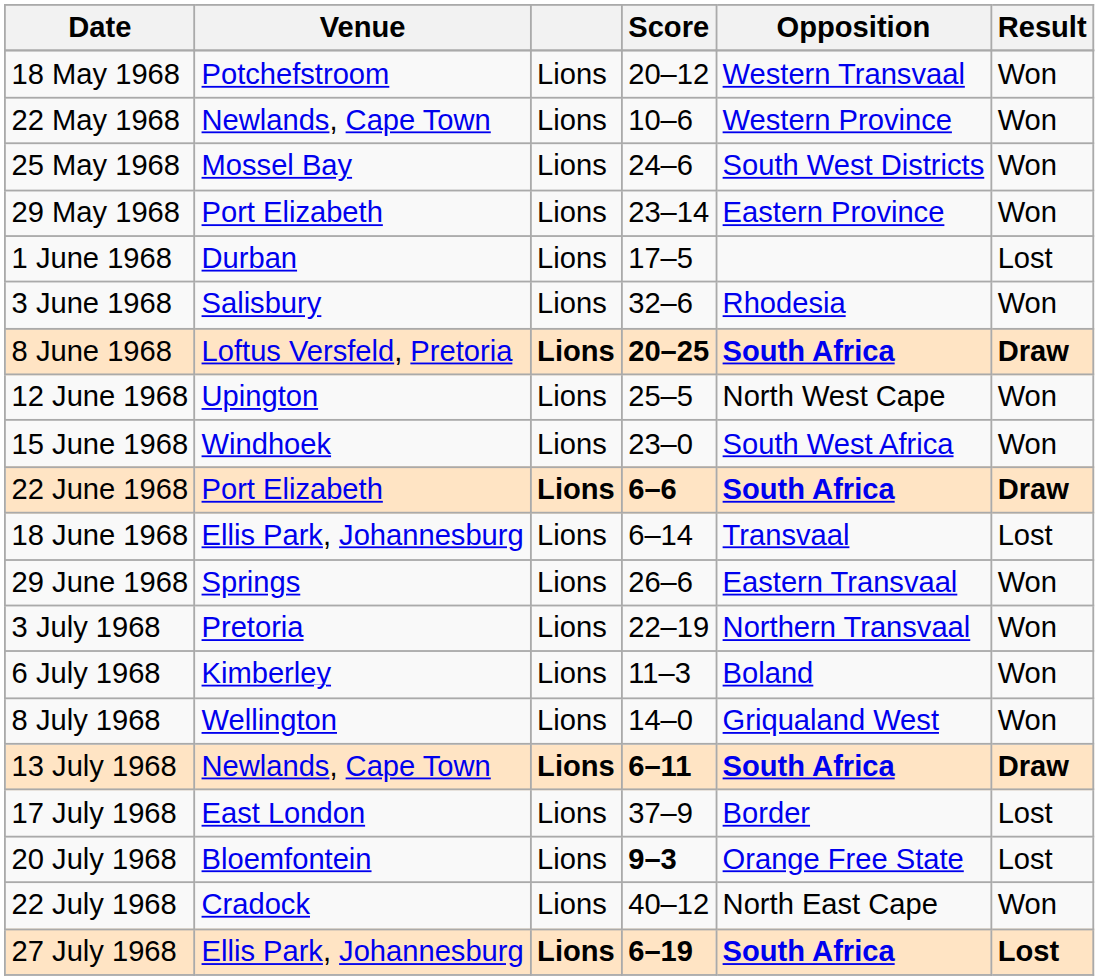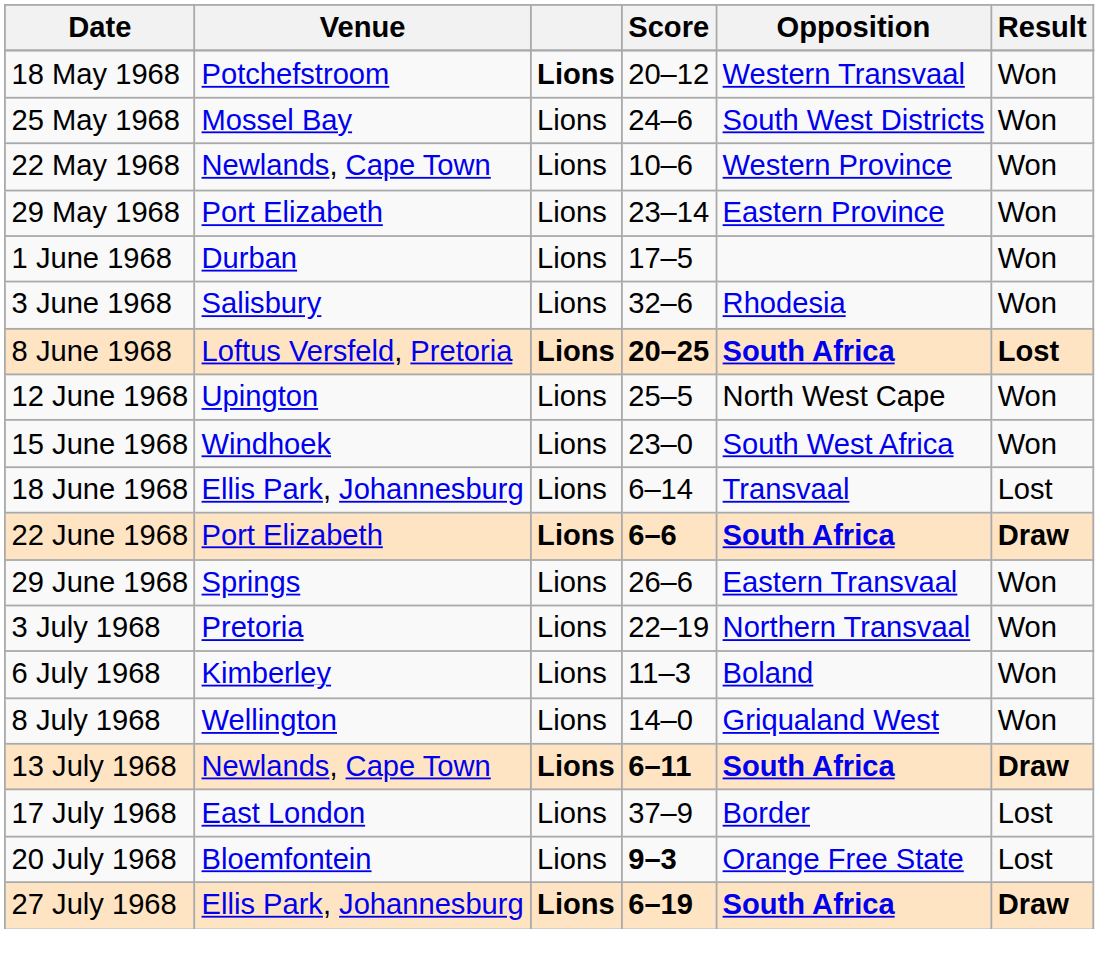18 May 1968 | column 3: normal -> bold
rows swapped: 22 May 1968 <-> 25 May 1968
1 June 1968 | Result: Lost -> Won
8 June 1968 | Result: Draw -> Lost
rows swapped: 18 June 1968 <-> 22 June 1968
- row: 22 July 1968 | Cradock | Lions | 40–12 | North East Cape | Won
27 July 1968 | Result: Lost -> Draw
